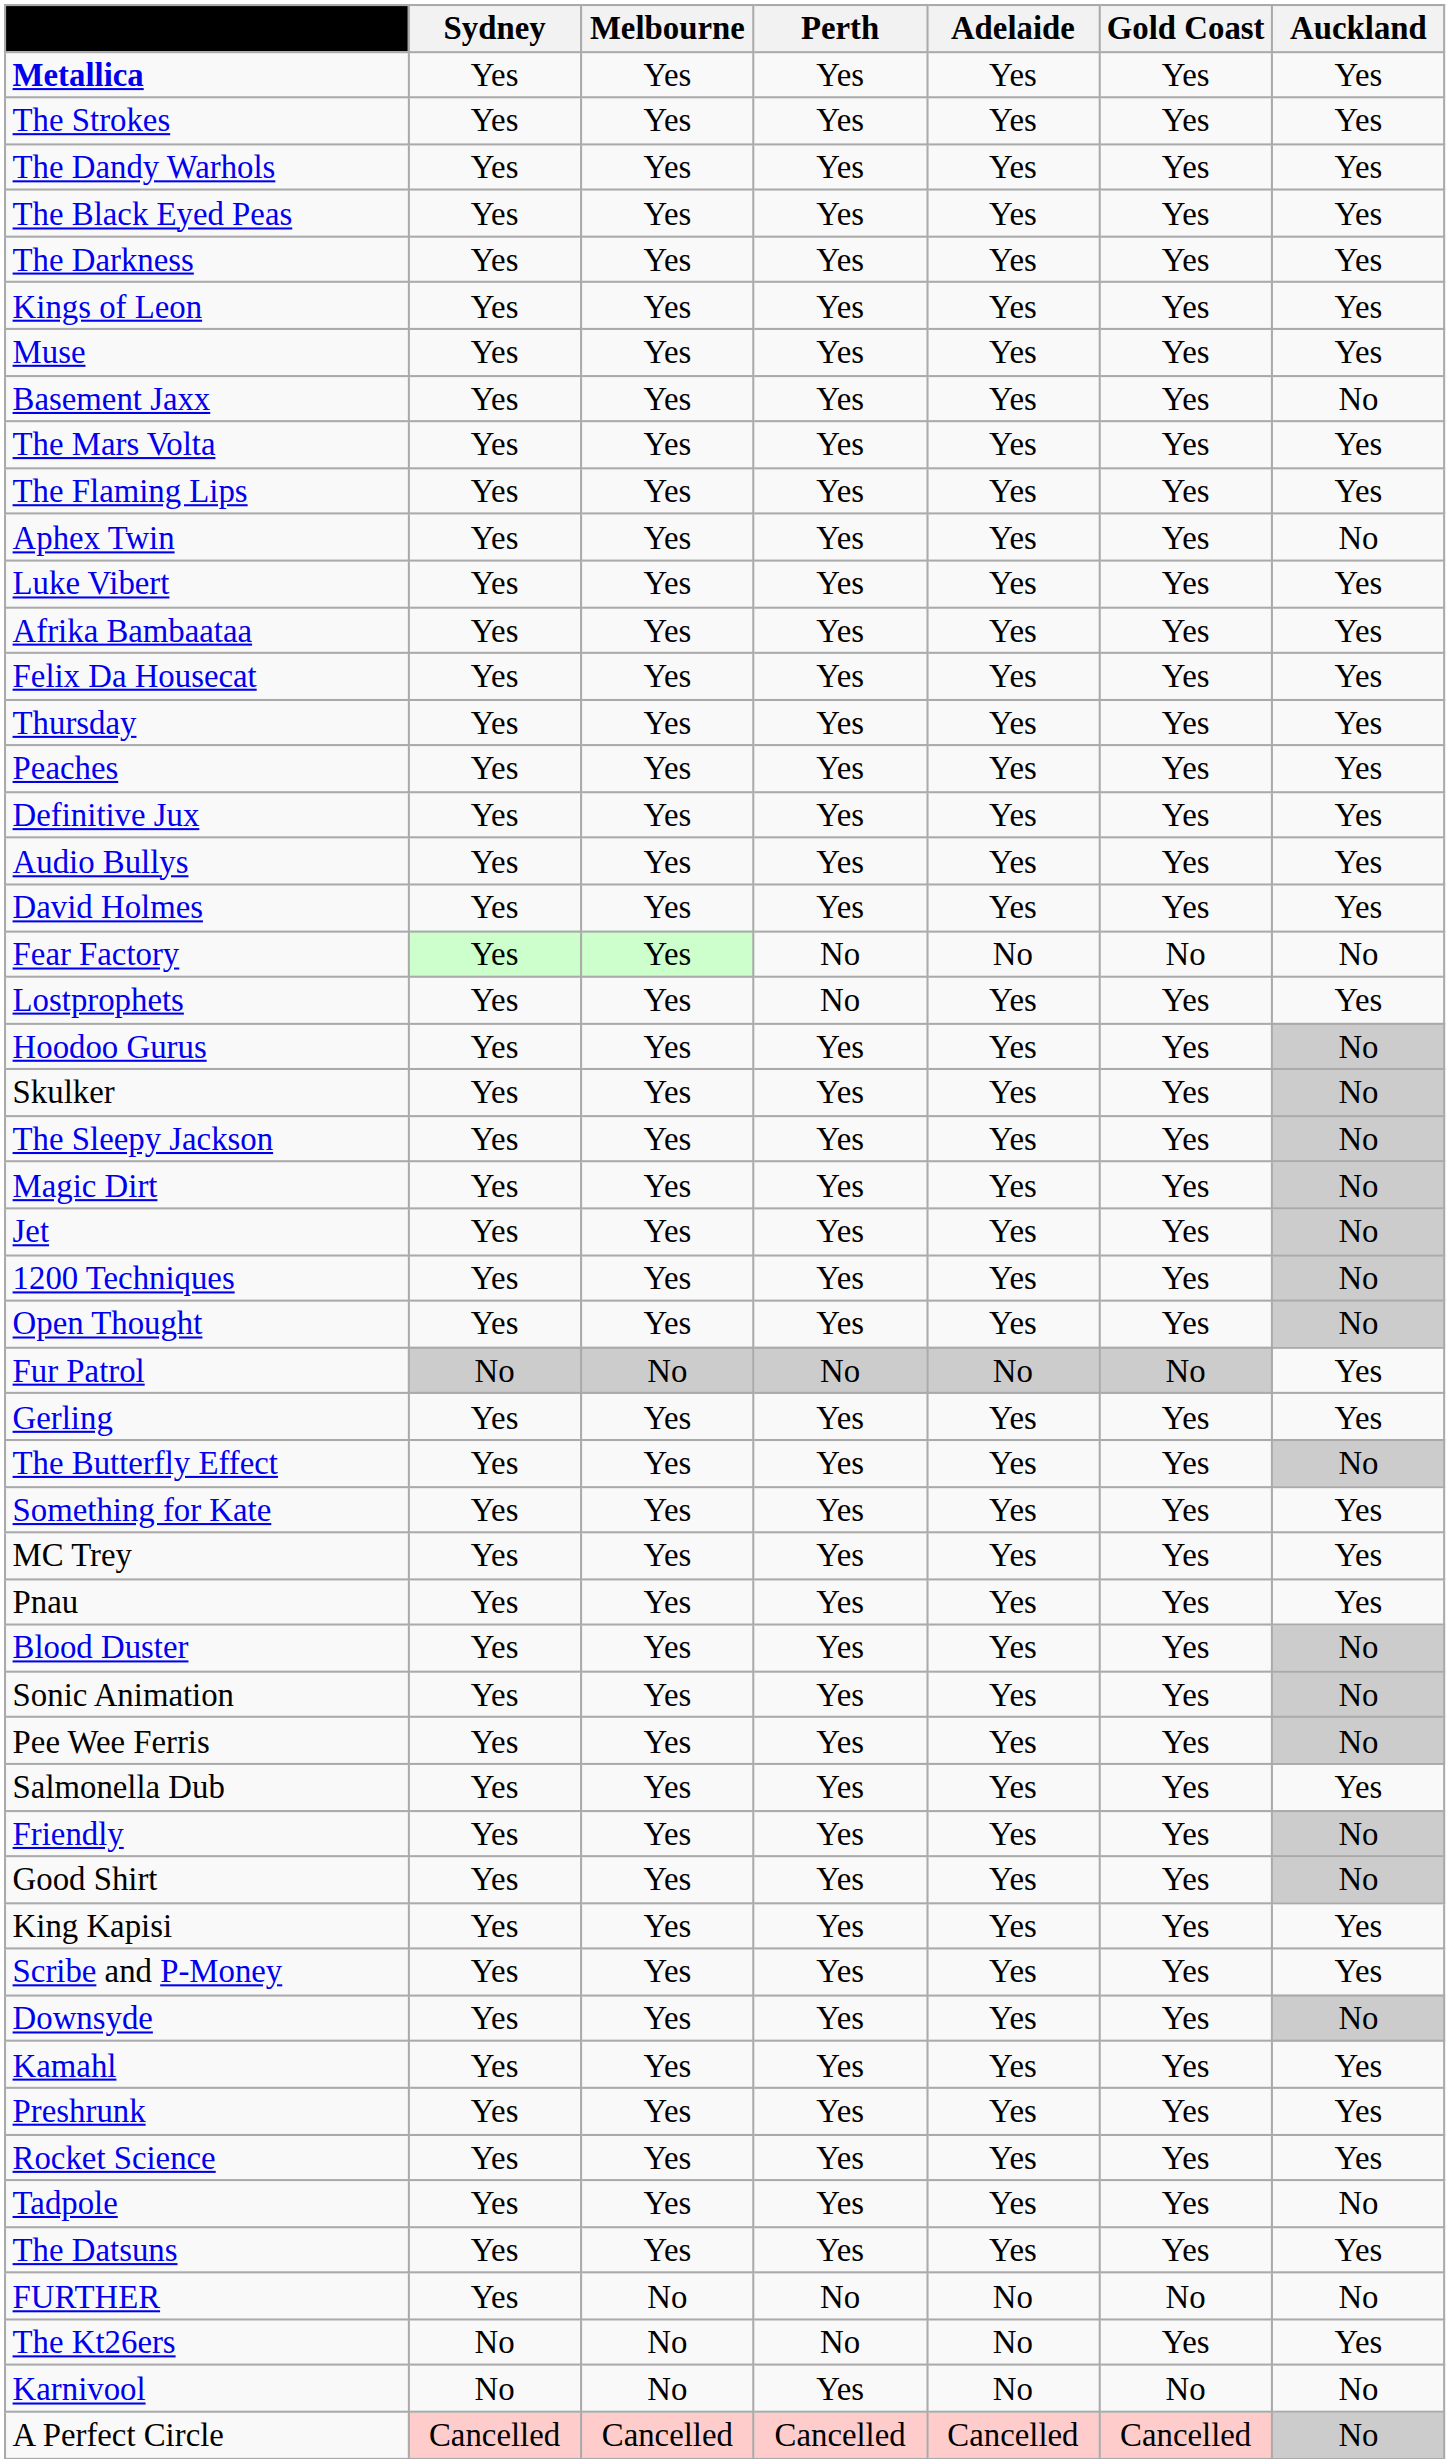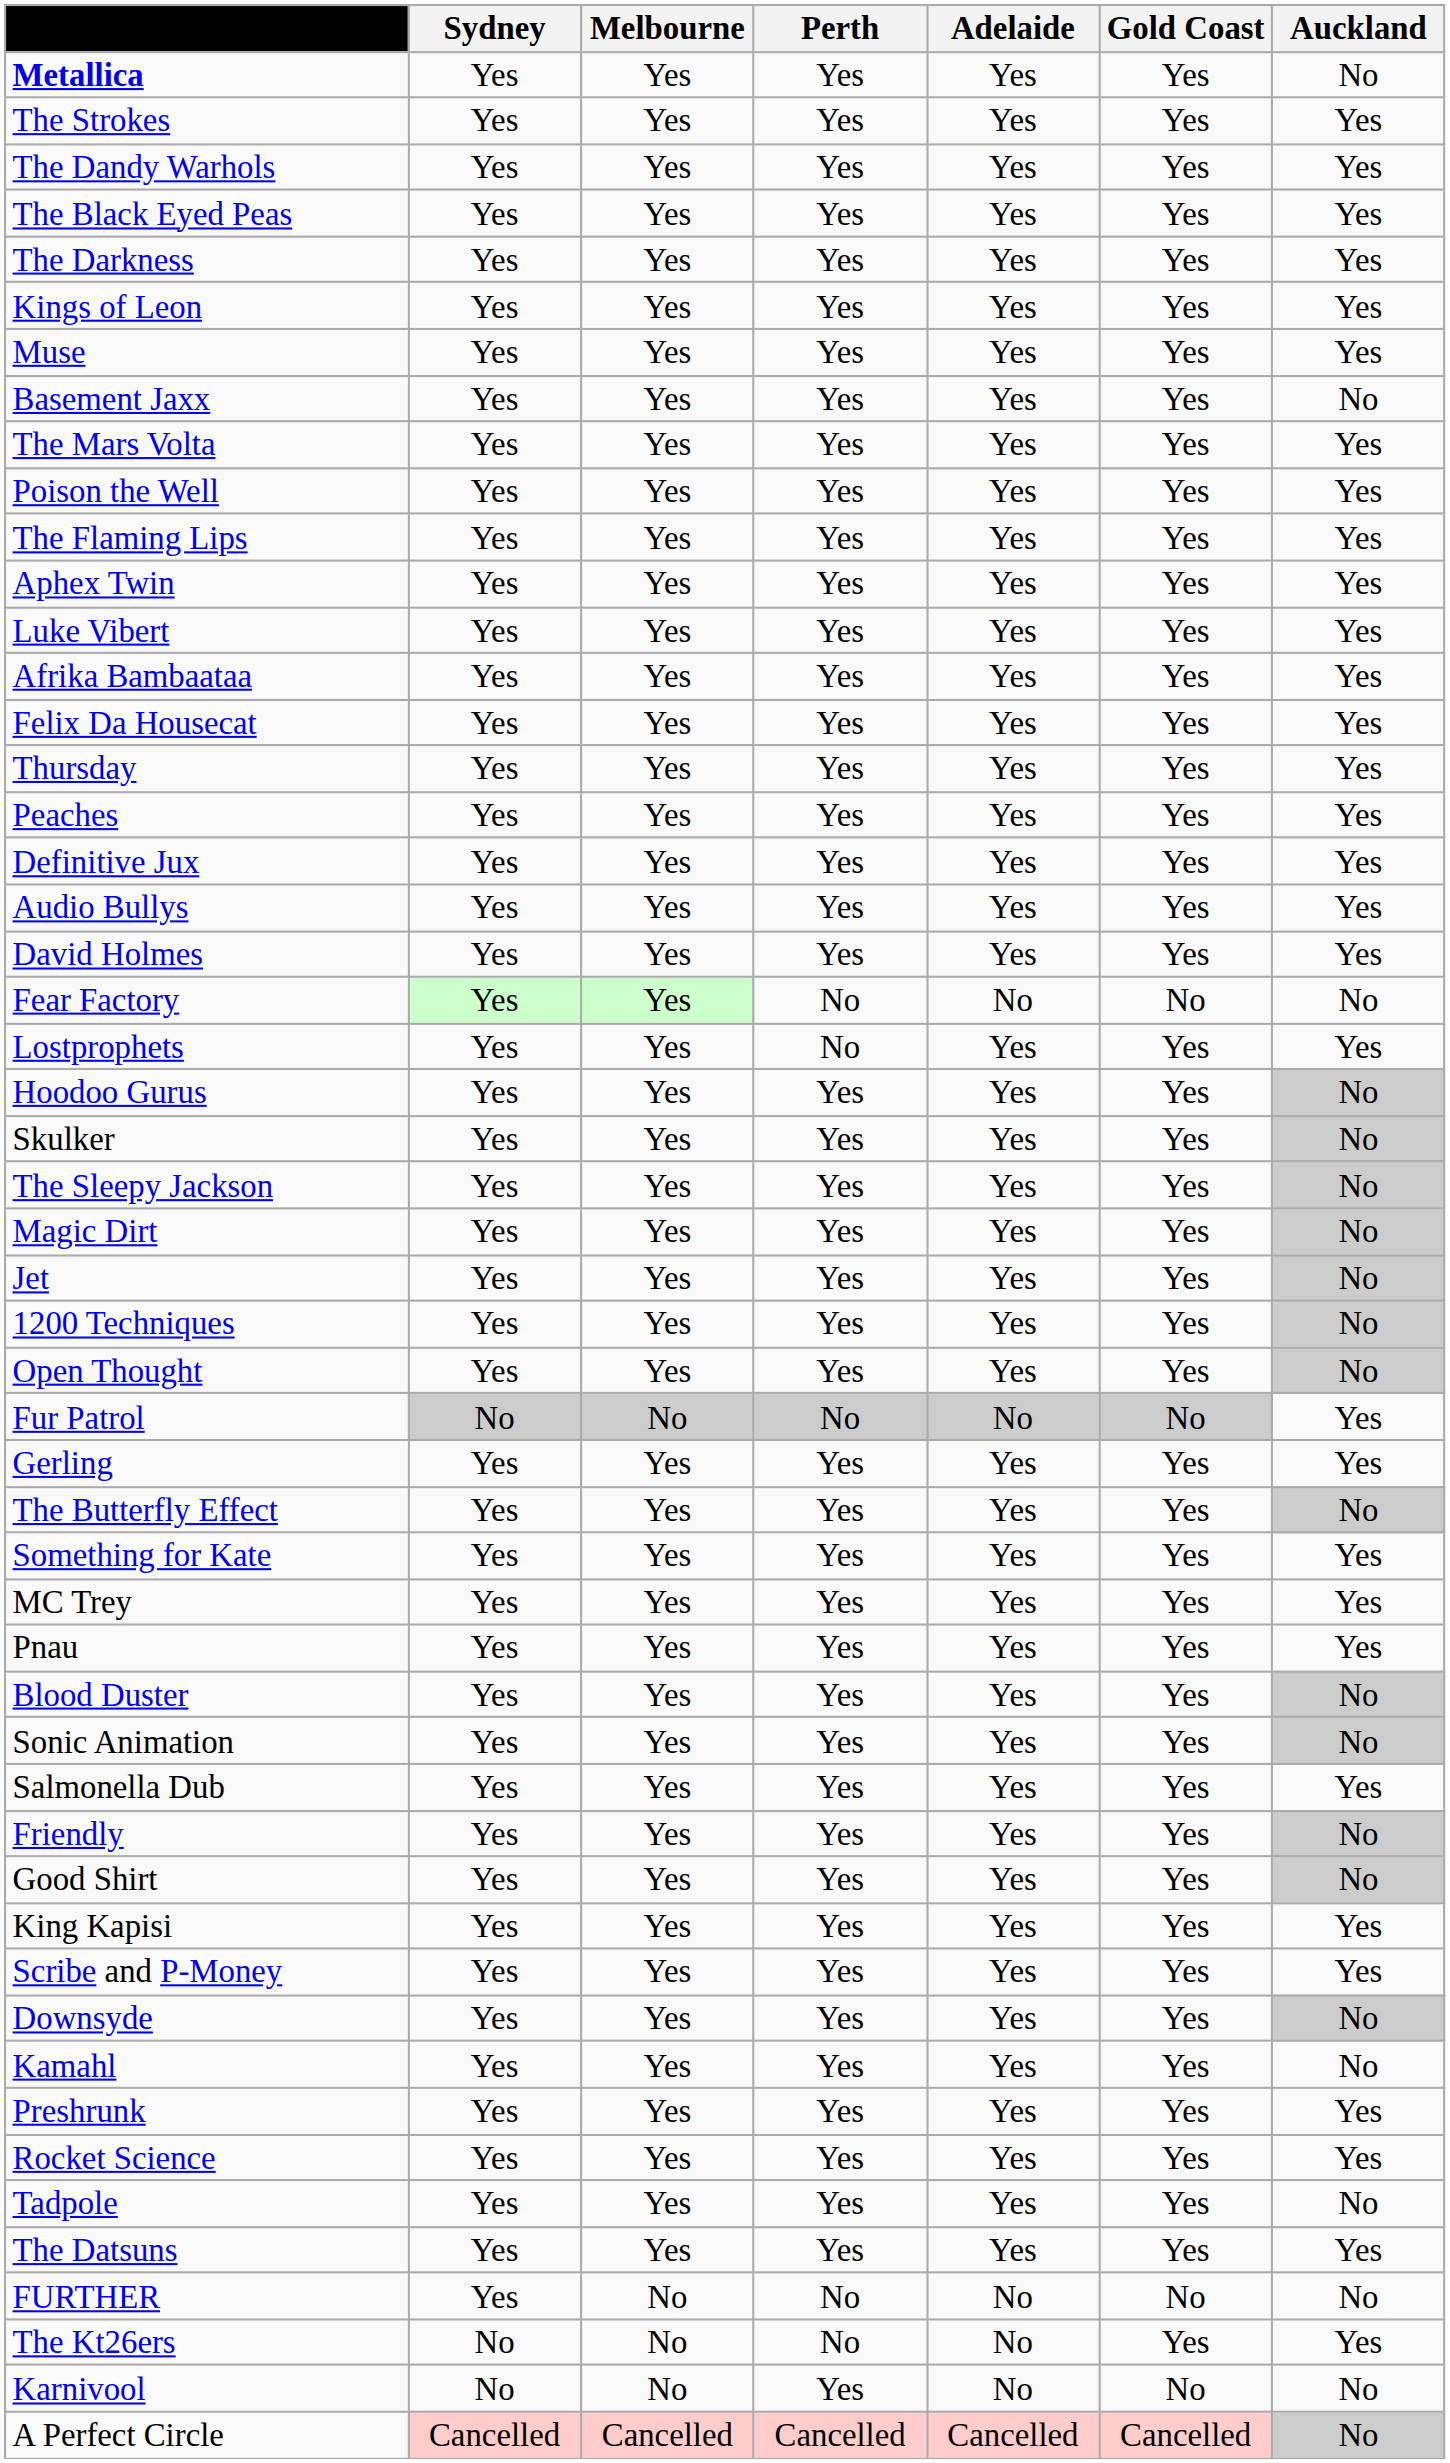Metallica | Auckland: Yes -> No
+ row: Poison the Well | Yes | Yes | Yes | Yes | Yes | Yes
Aphex Twin | Auckland: No -> Yes
- row: Pee Wee Ferris | Yes | Yes | Yes | Yes | Yes | No
Kamahl | Auckland: Yes -> No
